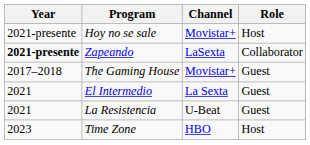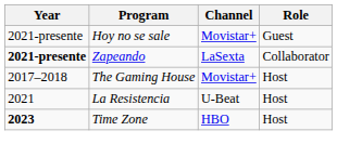Hoy no se sale | Role: Host -> Guest
The Gaming House | Role: Guest -> Host
- row: 2021 | El Intermedio | La Sexta | Guest
La Resistencia | Role: Guest -> Host
Time Zone | Year: normal -> bold
